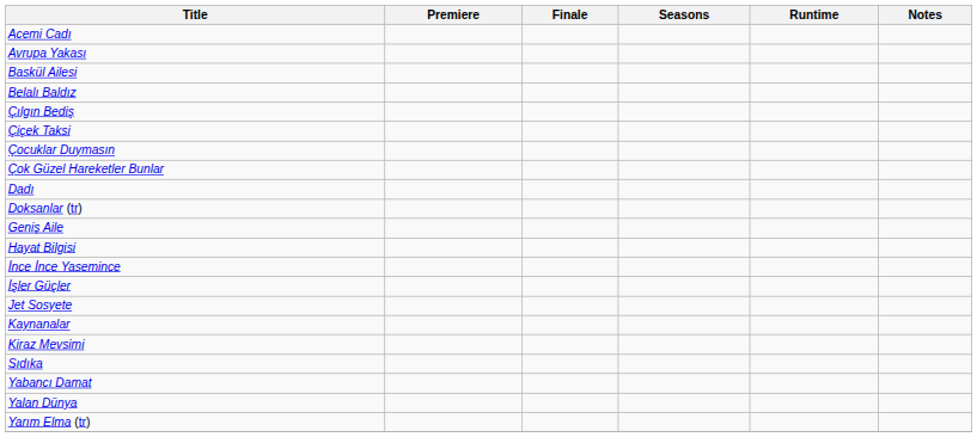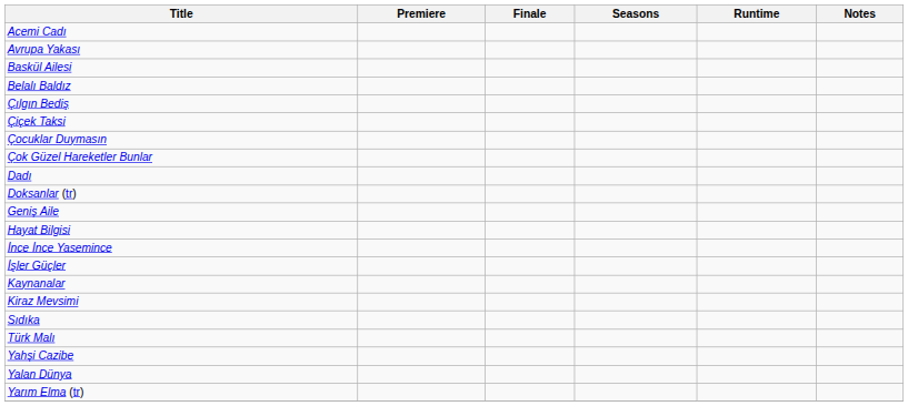- row: Jet Sosyete
+ row: Türk Malı
- row: Yabancı Damat
+ row: Yahşi Cazibe
